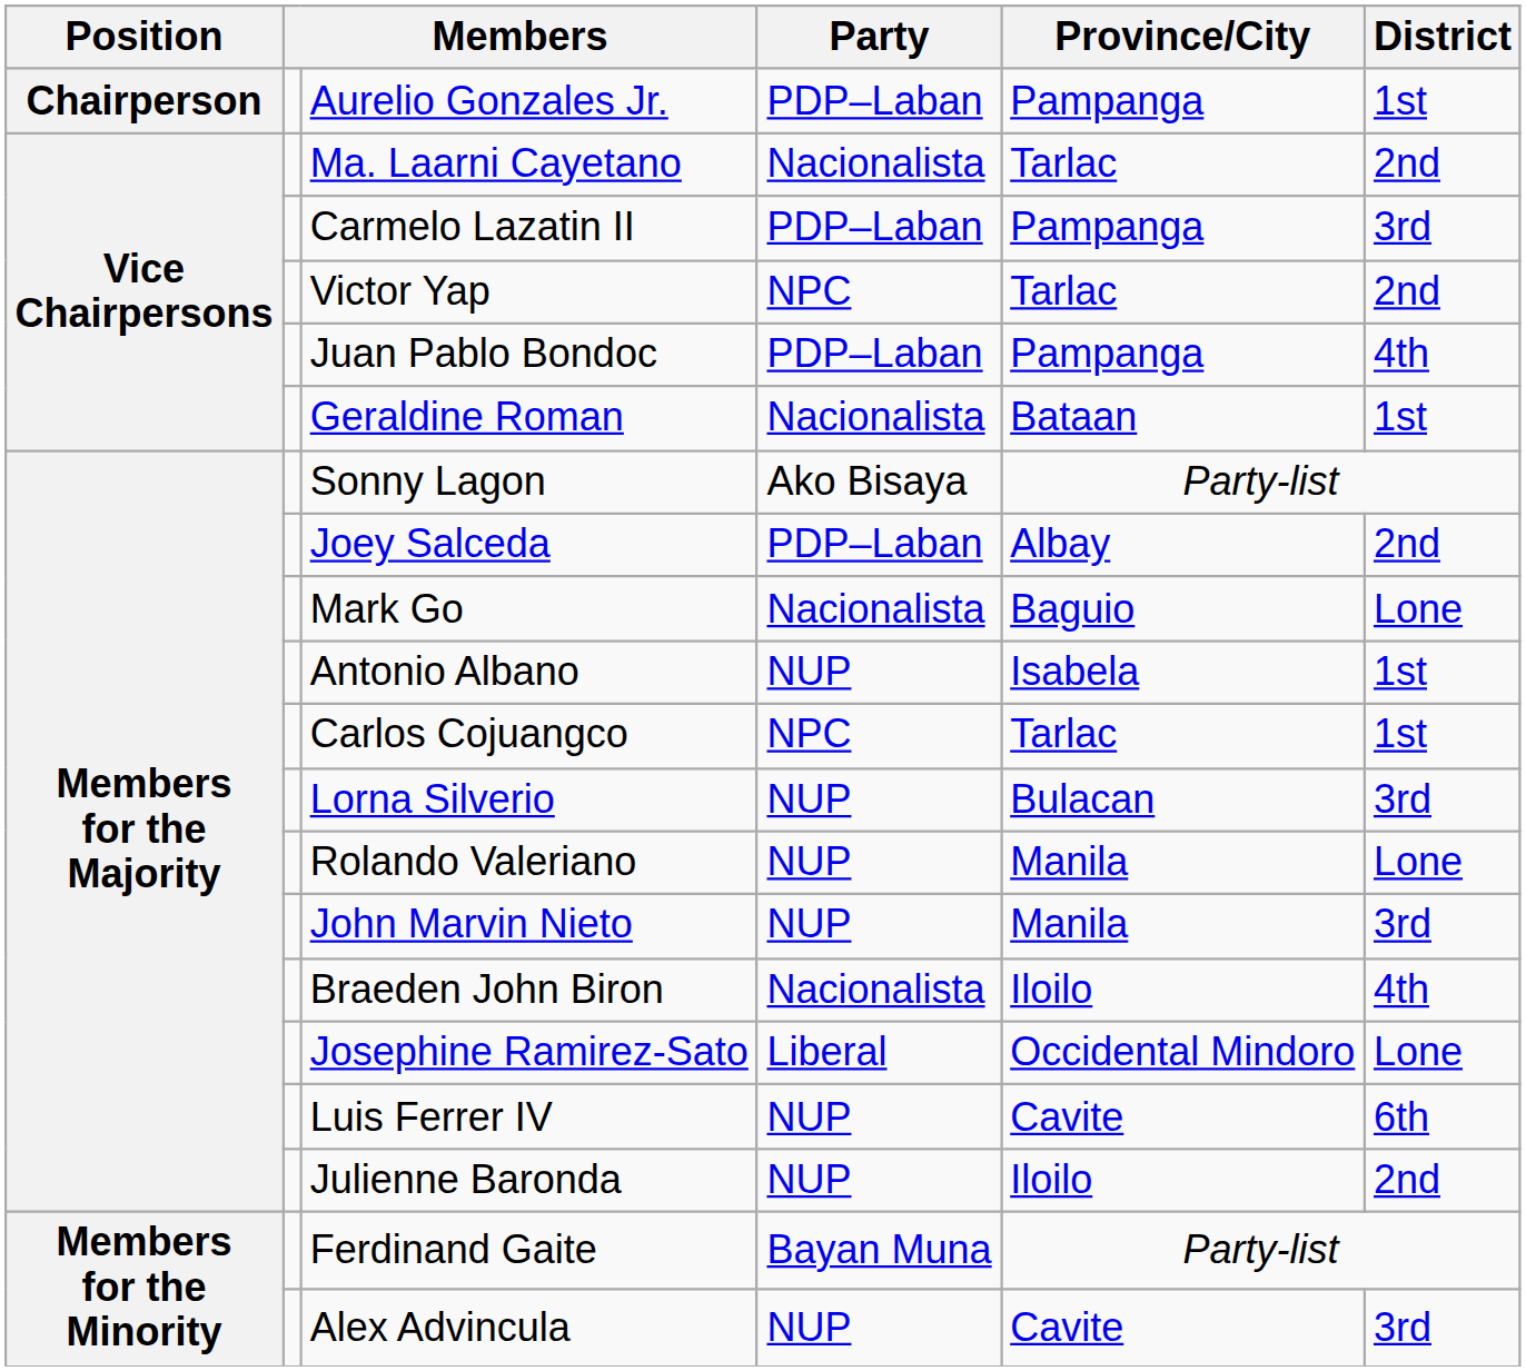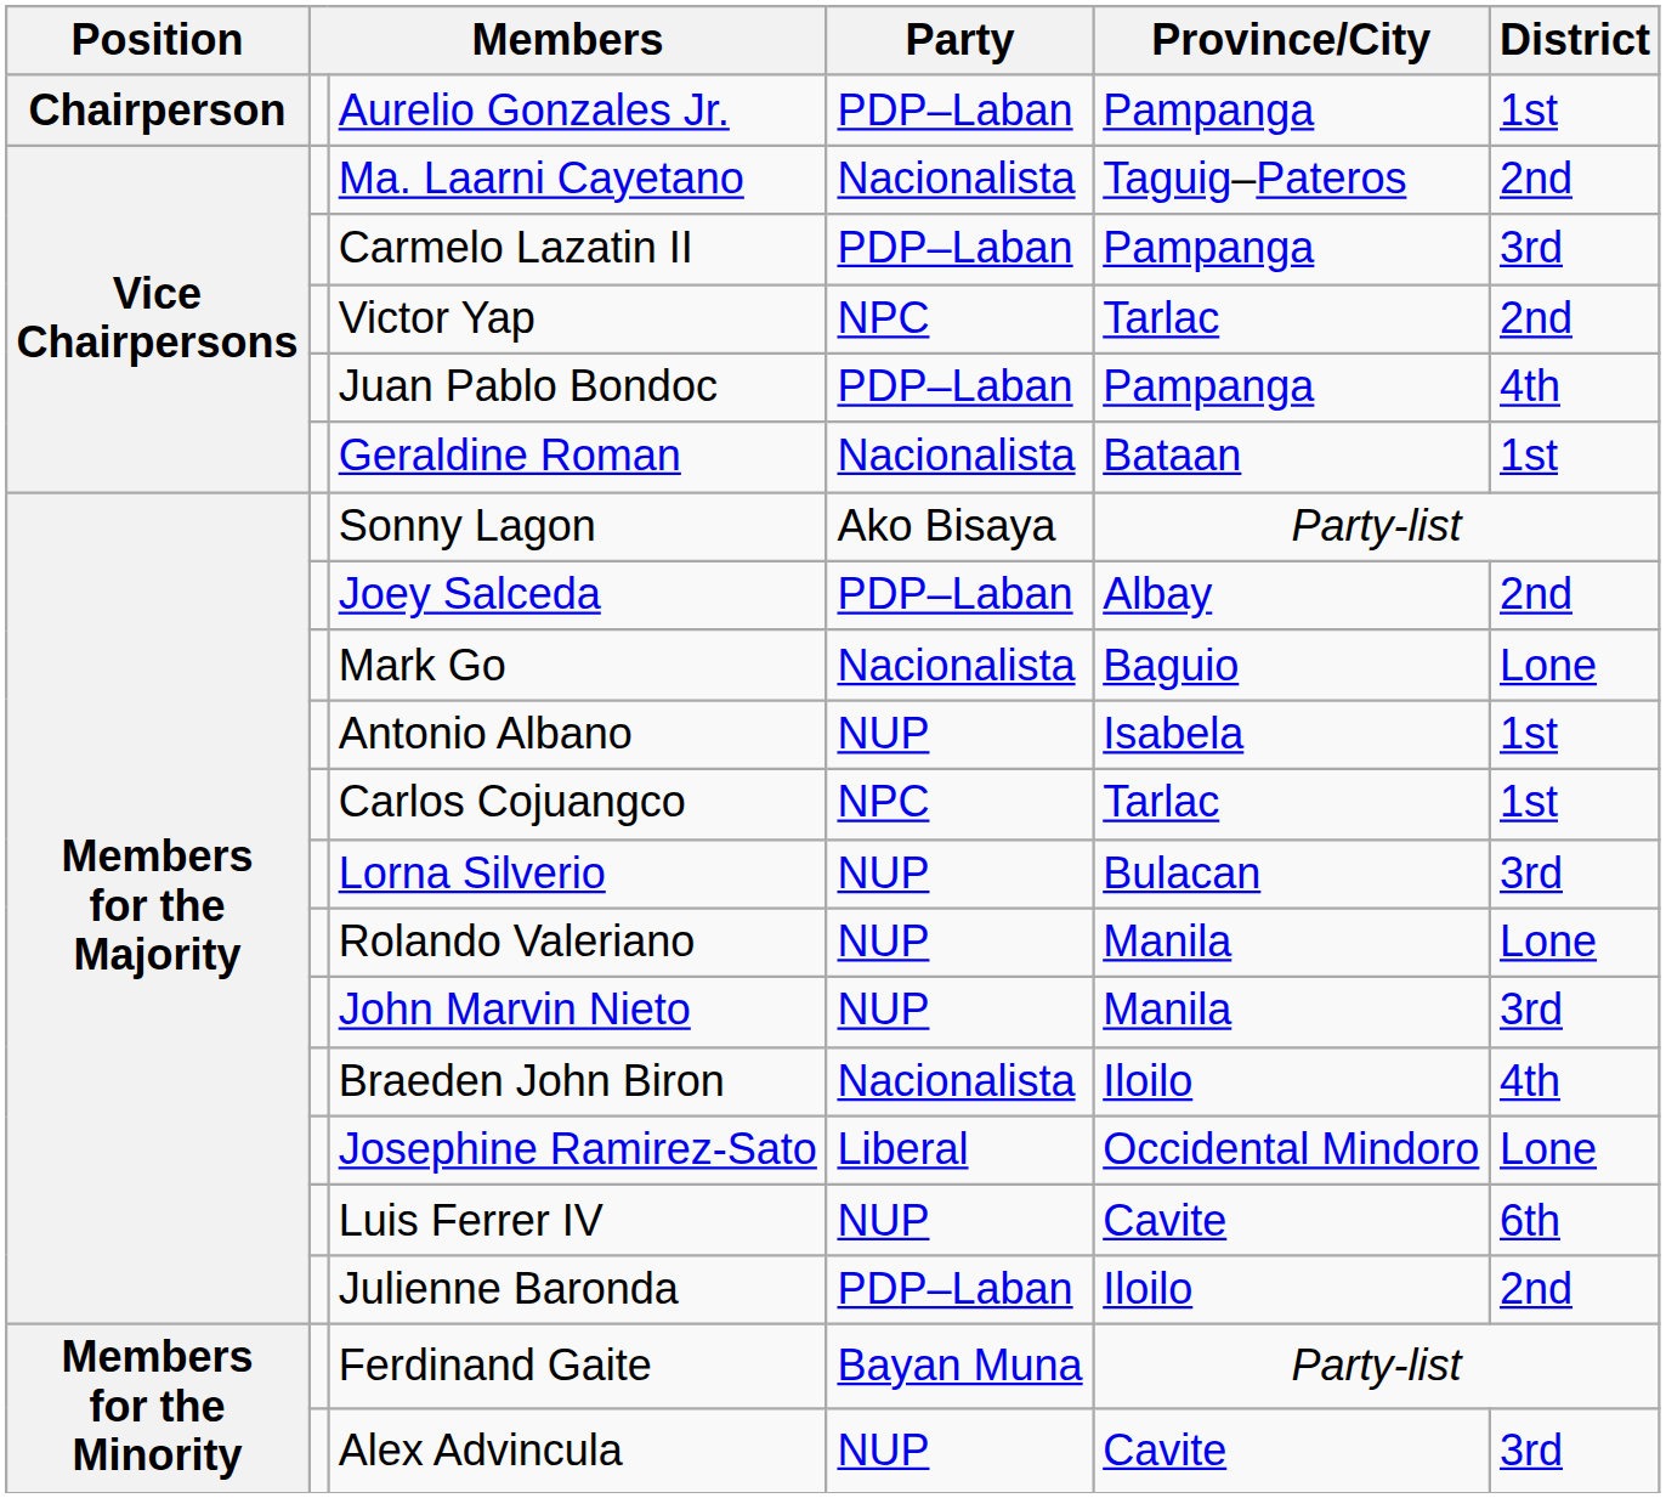Ma. Laarni Cayetano | Province/City: Tarlac -> Taguig–Pateros
Julienne Baronda | Party: NUP -> PDP–Laban
